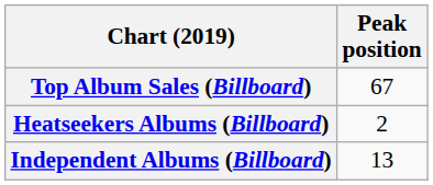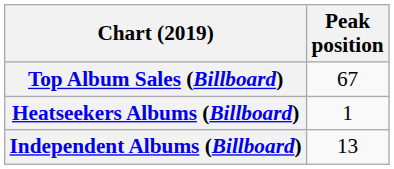Heatseekers Albums (Billboard) | Peak position: 2 -> 1
